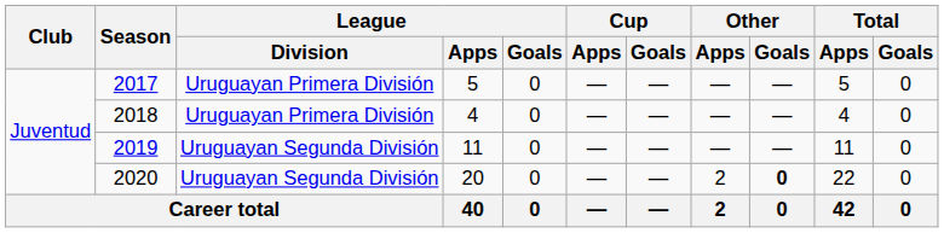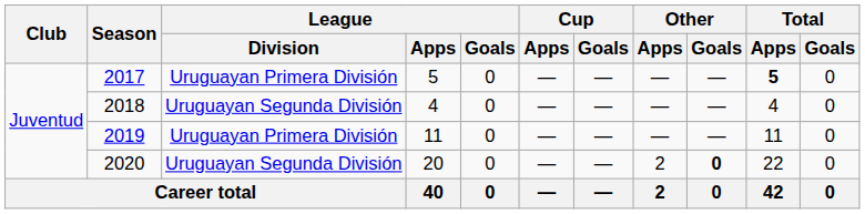2017 | Total / Apps: normal -> bold
2018 | League / Division: Uruguayan Primera División -> Uruguayan Segunda División
2019 | League / Division: Uruguayan Segunda División -> Uruguayan Primera División
